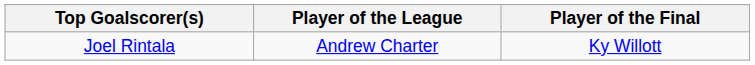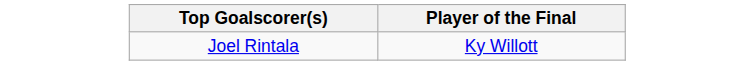- column: Player of the League | Andrew Charter
